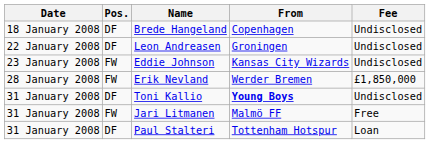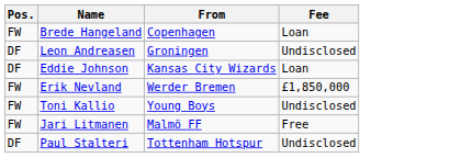- column: Date | 18 January 2008 | 22 January 2008 | 23 January 2008 | 28 January 2008 | 31 January 2008 | 31 January 2008 | 31 January 2008
Brede Hangeland | Pos.: DF -> FW
Brede Hangeland | Fee: Undisclosed -> Loan
Eddie Johnson | Pos.: FW -> DF
Eddie Johnson | Fee: Undisclosed -> Loan
Toni Kallio | Pos.: DF -> FW
Toni Kallio | From: bold -> normal
Paul Stalteri | Fee: Loan -> Undisclosed
